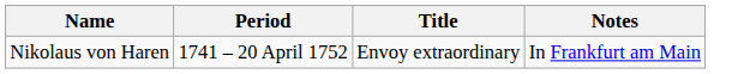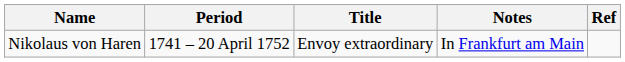+ column: Ref
